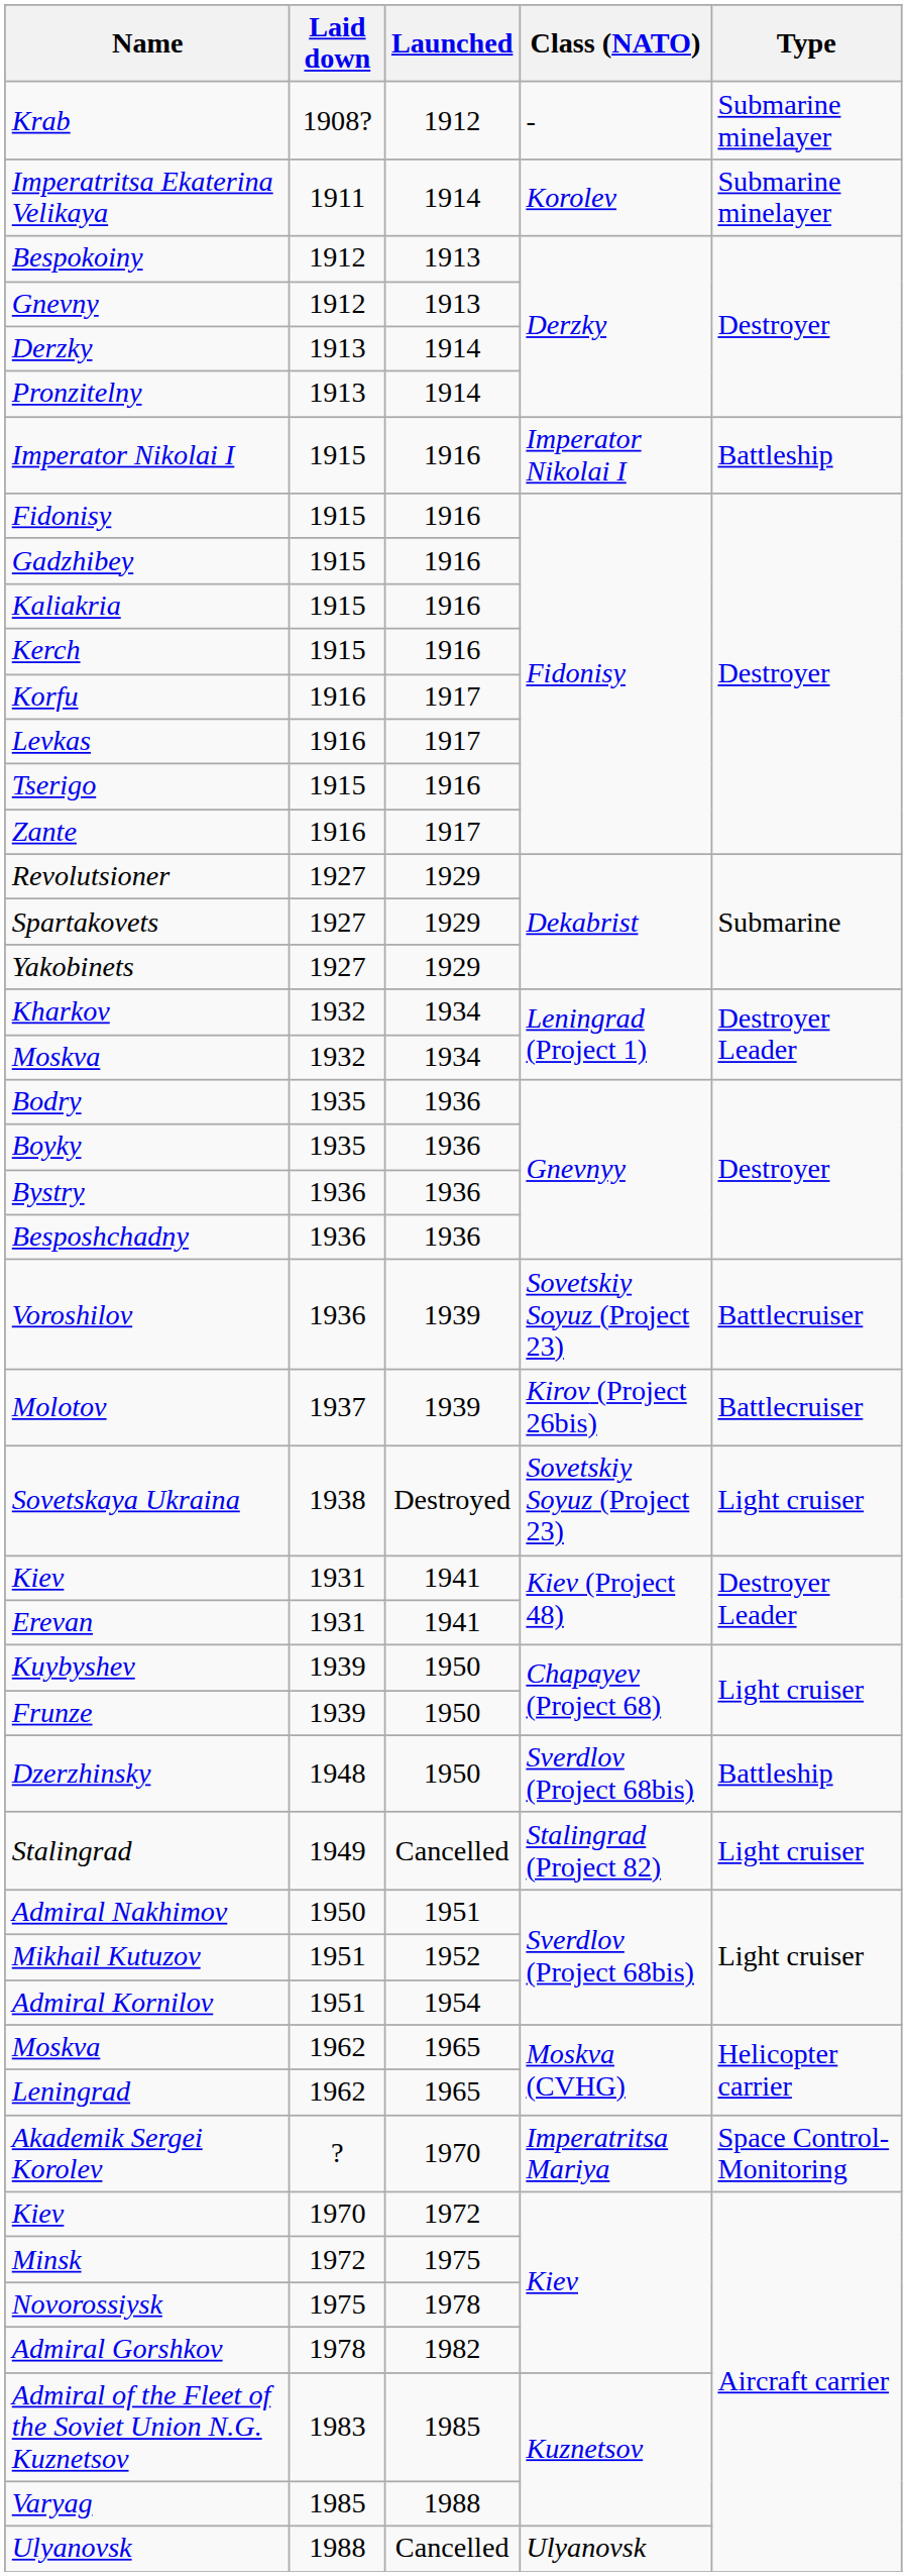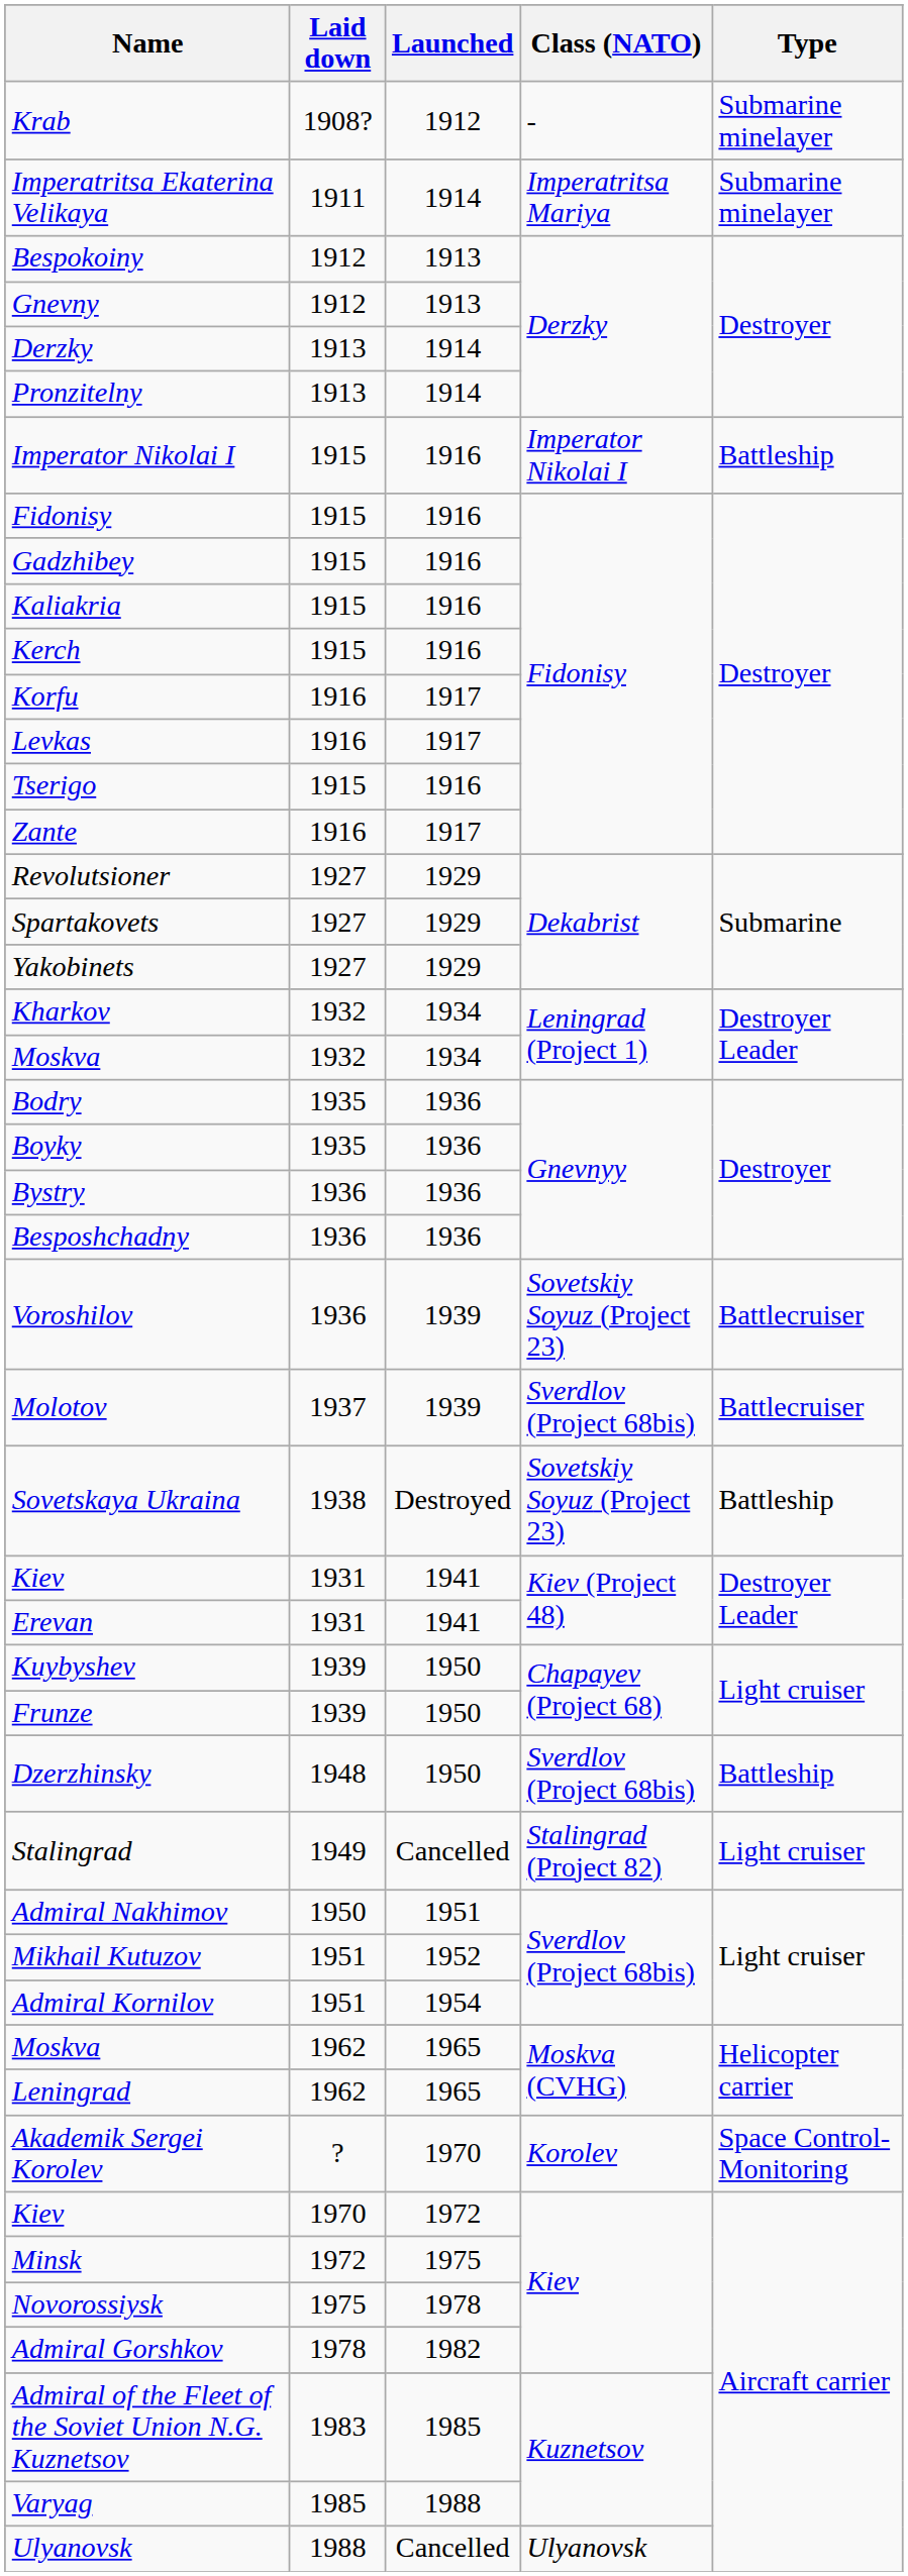Imperatritsa Ekaterina Velikaya | Class (NATO): Korolev -> Imperatritsa Mariya
Molotov | Class (NATO): Kirov (Project 26bis) -> Sverdlov (Project 68bis)
Sovetskaya Ukraina | Type: Light cruiser -> Battleship
Akademik Sergei Korolev | Class (NATO): Imperatritsa Mariya -> Korolev
